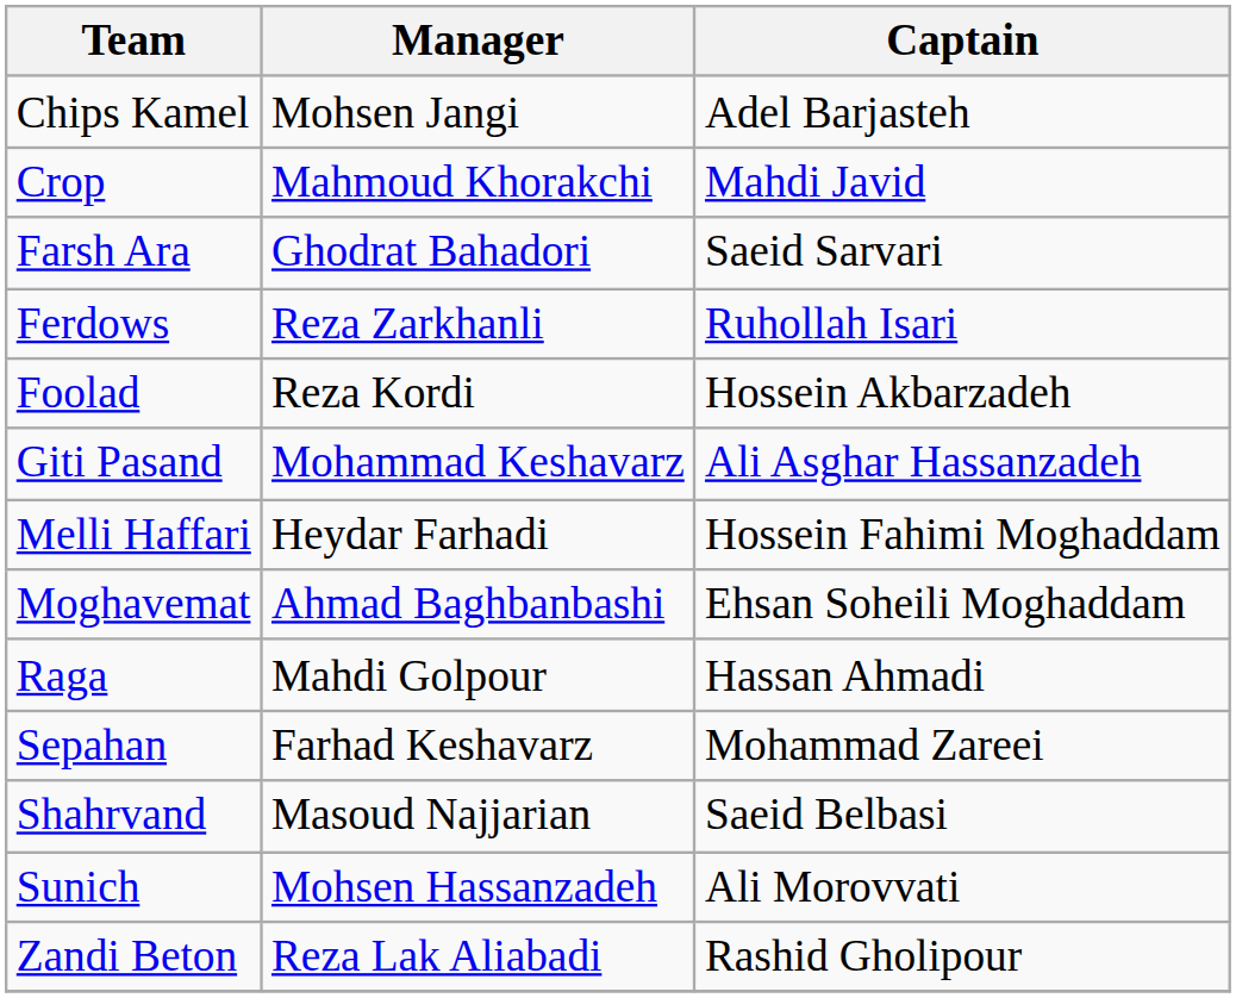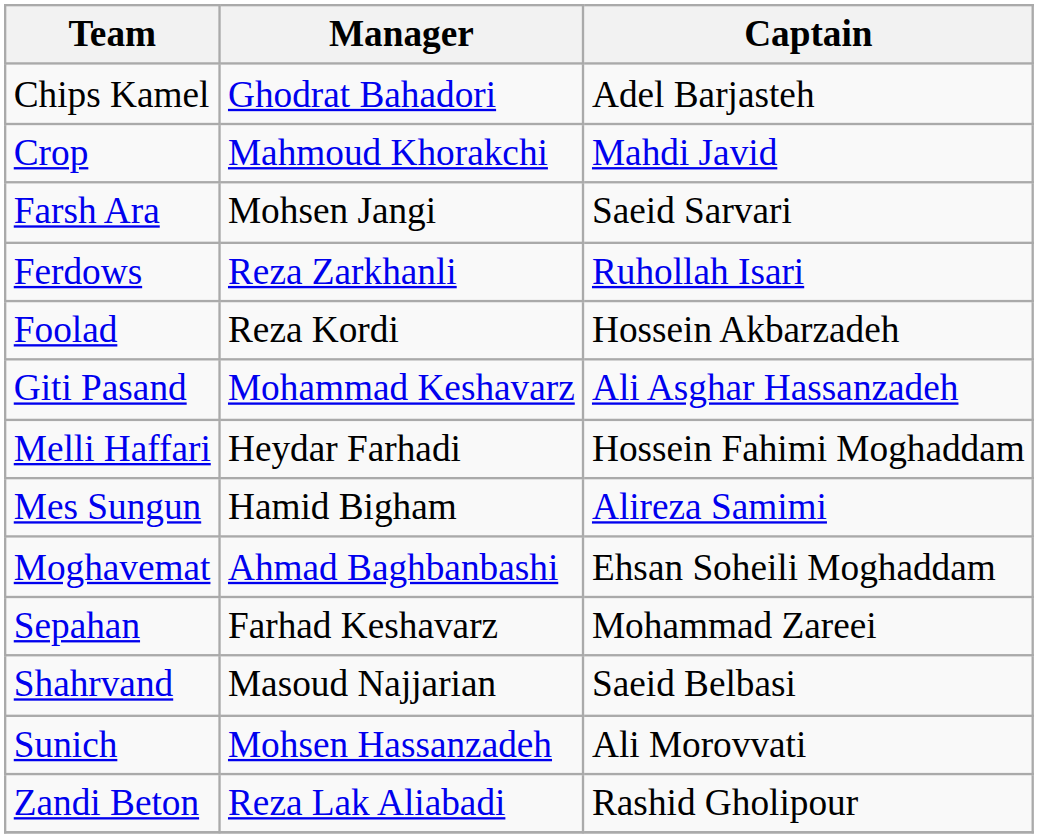Chips Kamel | Manager: Mohsen Jangi -> Ghodrat Bahadori
Farsh Ara | Manager: Ghodrat Bahadori -> Mohsen Jangi
+ row: Mes Sungun | Hamid Bigham | Alireza Samimi
- row: Raga | Mahdi Golpour | Hassan Ahmadi
